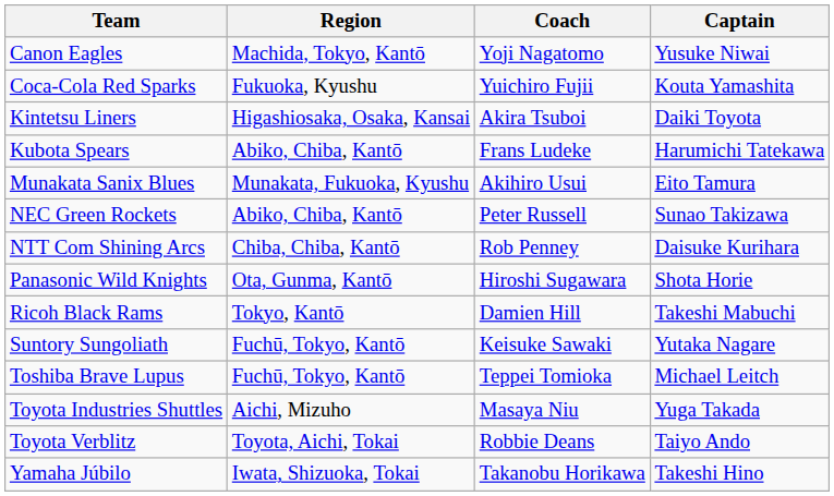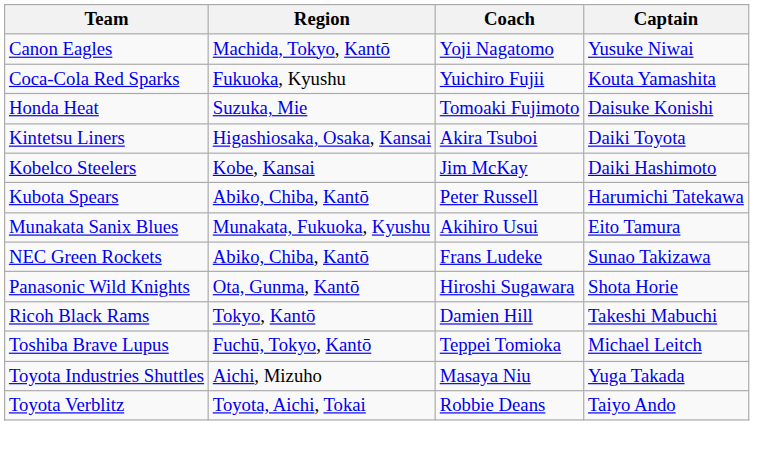+ row: Honda Heat | Suzuka, Mie | Tomoaki Fujimoto | Daisuke Konishi
+ row: Kobelco Steelers | Kobe, Kansai | Jim McKay | Daiki Hashimoto
Kubota Spears | Coach: Frans Ludeke -> Peter Russell
NEC Green Rockets | Coach: Peter Russell -> Frans Ludeke
- row: NTT Com Shining Arcs | Chiba, Chiba, Kantō | Rob Penney | Daisuke Kurihara
- row: Suntory Sungoliath | Fuchū, Tokyo, Kantō | Keisuke Sawaki | Yutaka Nagare
- row: Yamaha Júbilo | Iwata, Shizuoka, Tokai | Takanobu Horikawa | Takeshi Hino
